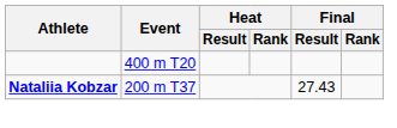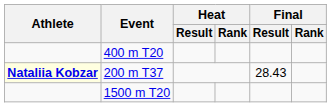200 m T37 | Athlete: no background -> lightyellow background
200 m T37 | Final / Result: 27.43 -> 28.43
+ row: 1500 m T20
